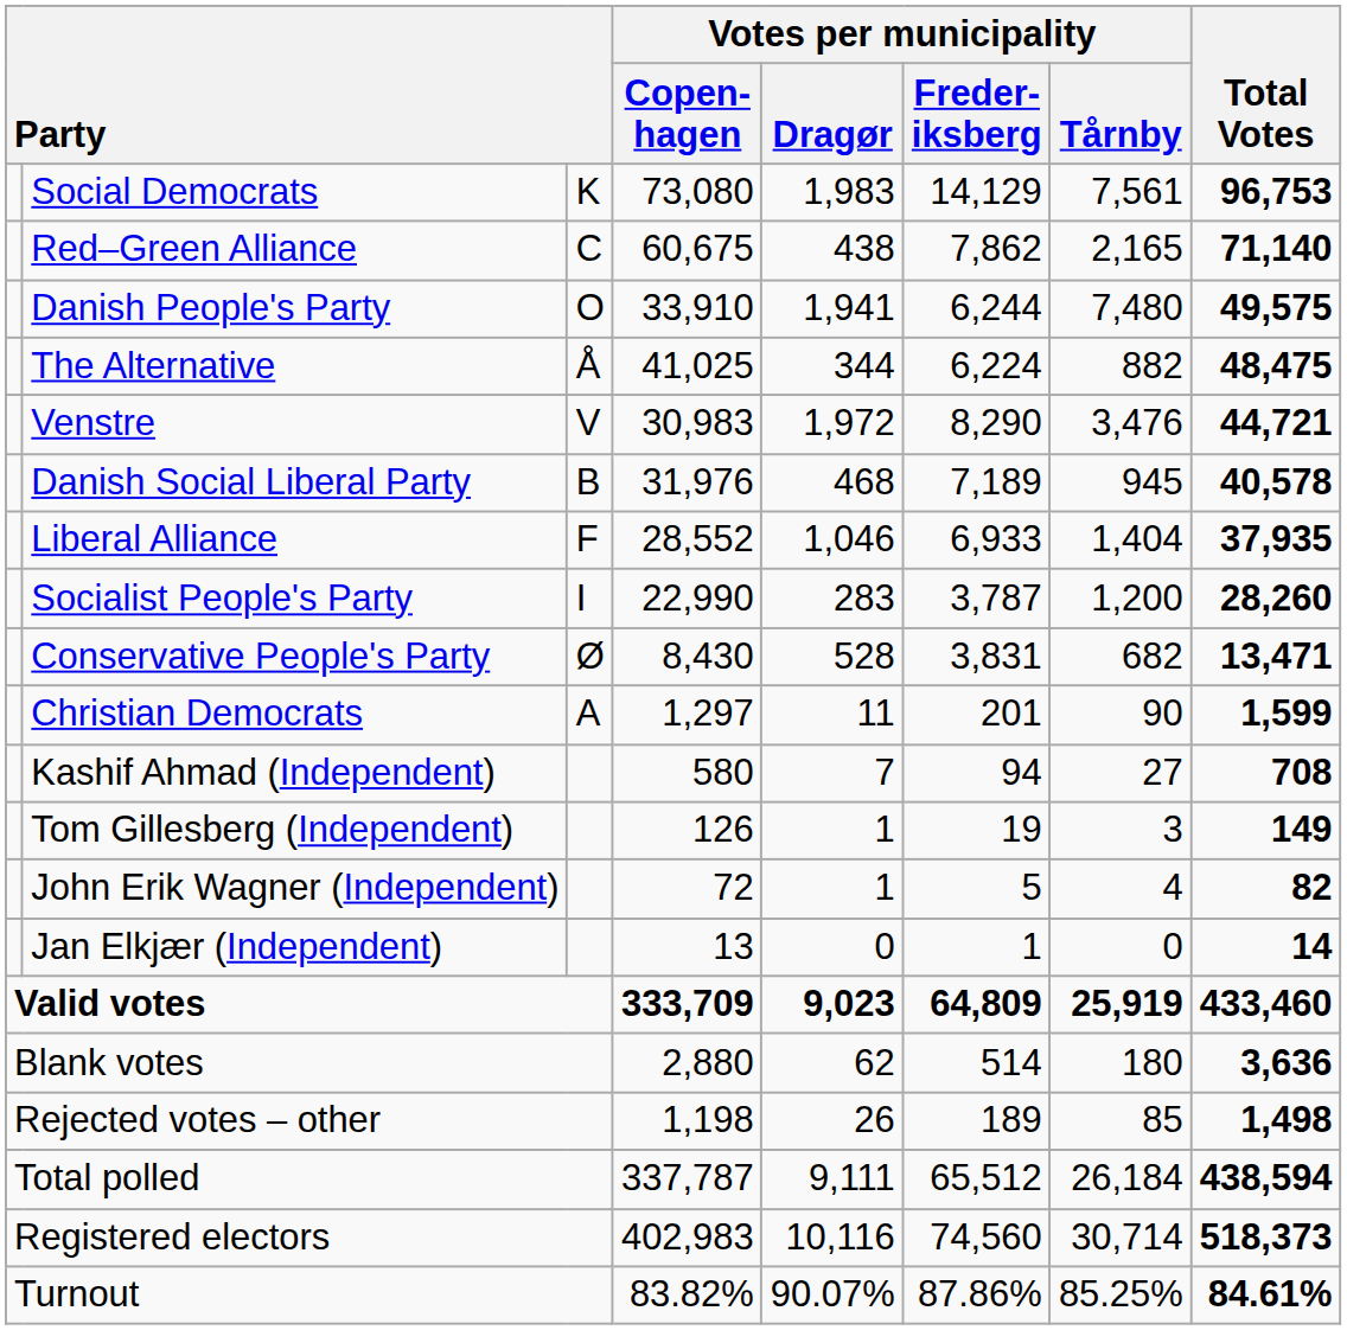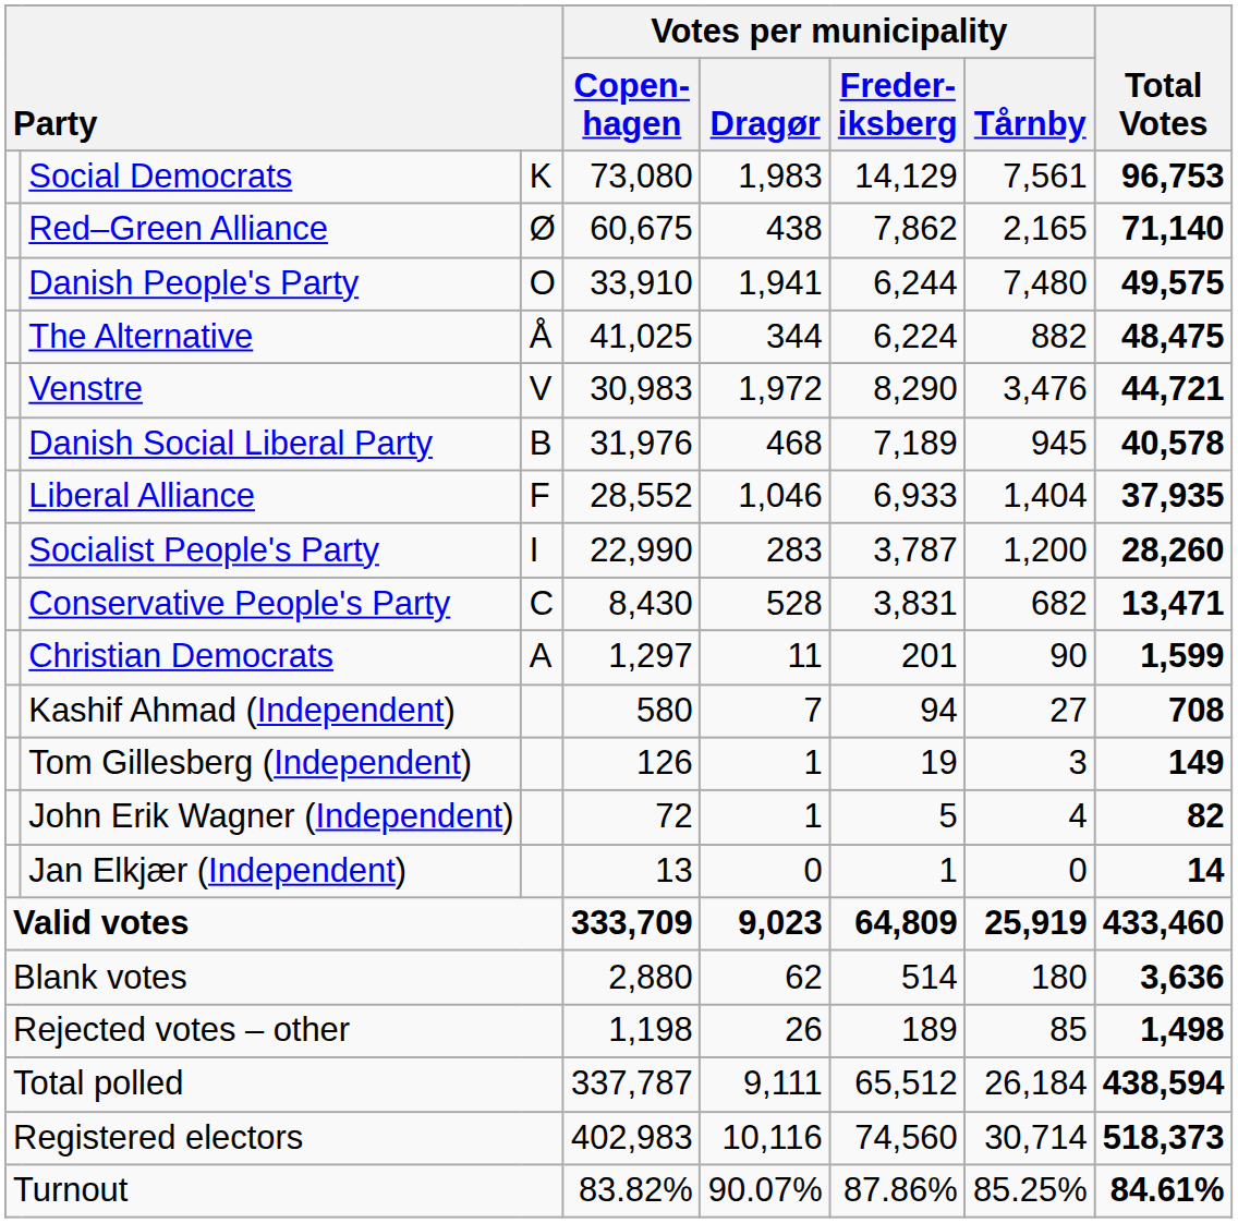Red–Green Alliance | column 3: C -> Ø
Conservative People's Party | column 3: Ø -> C
